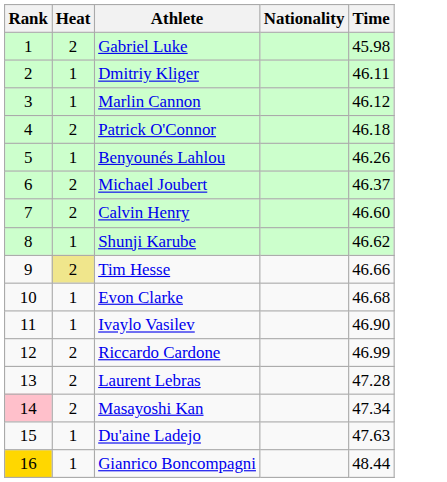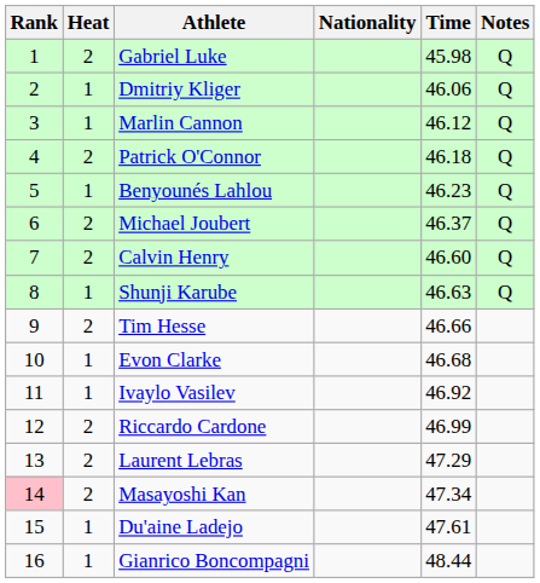+ column: Notes | Q | Q | Q | Q | Q | Q | Q | Q
Dmitriy Kliger | Time: 46.11 -> 46.06
Benyounés Lahlou | Time: 46.26 -> 46.23
Shunji Karube | Time: 46.62 -> 46.63
Tim Hesse | Heat: khaki background -> no background
Ivaylo Vasilev | Time: 46.90 -> 46.92
Laurent Lebras | Time: 47.28 -> 47.29
Du'aine Ladejo | Time: 47.63 -> 47.61
Gianrico Boncompagni | Rank: gold background -> no background
